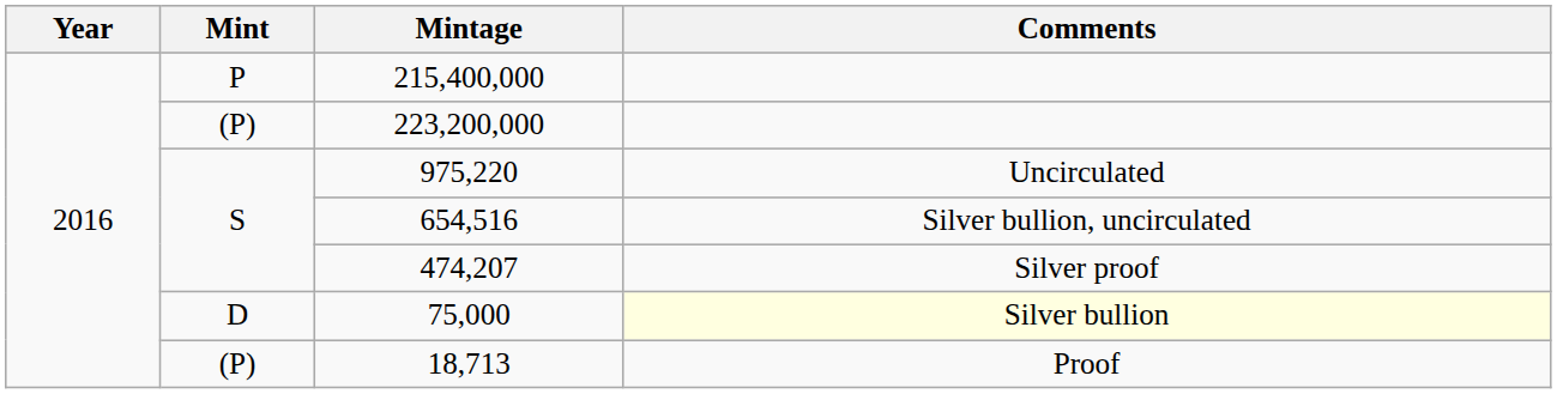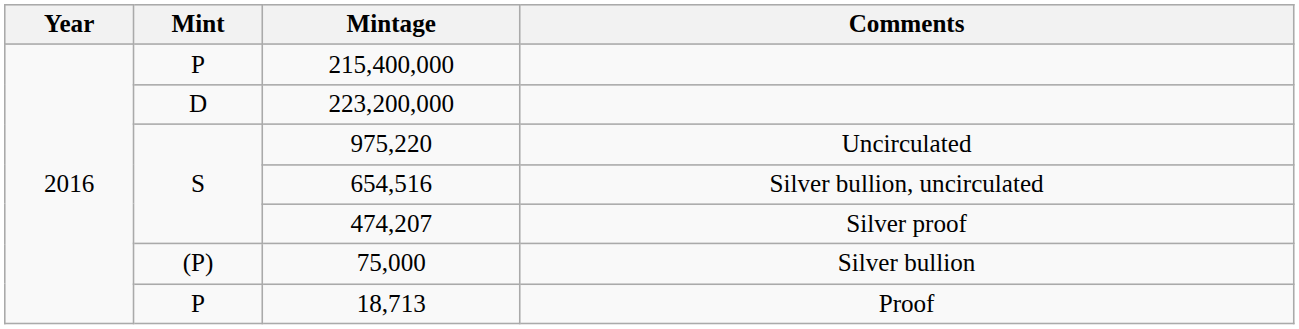223,200,000 | Mint: (P) -> D
75,000 | Mint: D -> (P)
75,000 | Comments: lightyellow background -> no background
18,713 | Mint: (P) -> P
